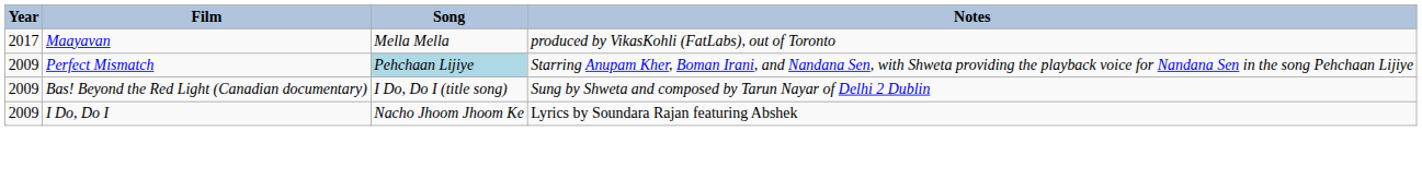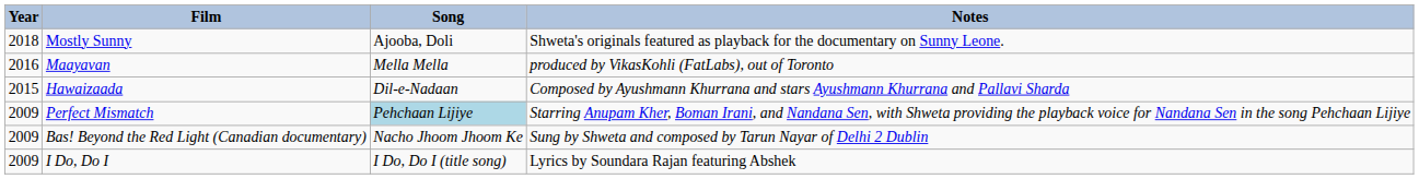+ row: 2018 | Mostly Sunny | Ajooba, Doli | Shweta's originals featured as playback for the documentary on Sunny Leone.
Maayavan | Year: 2017 -> 2016
+ row: 2015 | Hawaizaada | Dil-e-Nadaan | Composed by Ayushmann Khurrana and stars Ayushmann Khurrana and Pallavi Sharda
Bas! Beyond the Red Light (Canadian documentary) | Song: I Do, Do I (title song) -> Nacho Jhoom Jhoom Ke
I Do, Do I | Song: Nacho Jhoom Jhoom Ke -> I Do, Do I (title song)
